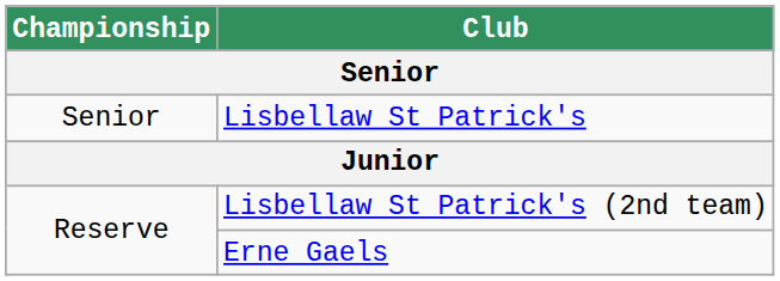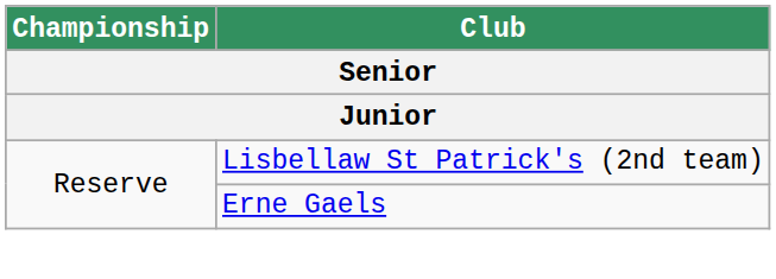- row: Senior | Lisbellaw St Patrick's
